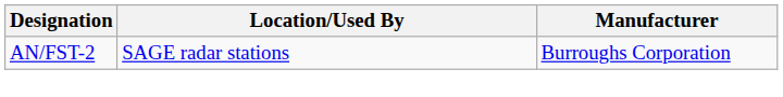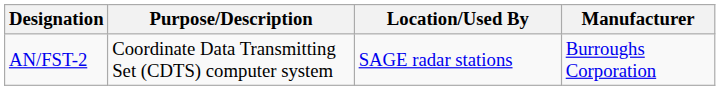+ column: Purpose/Description | Coordinate Data Transmitting Set (CDTS) computer system
